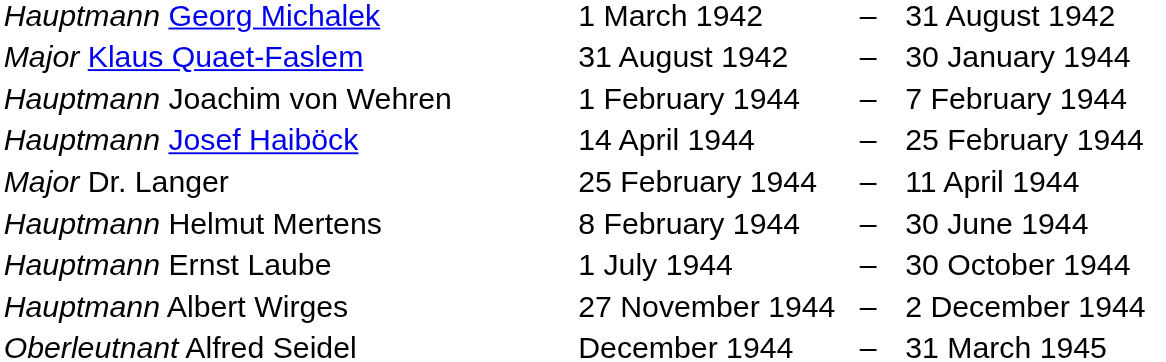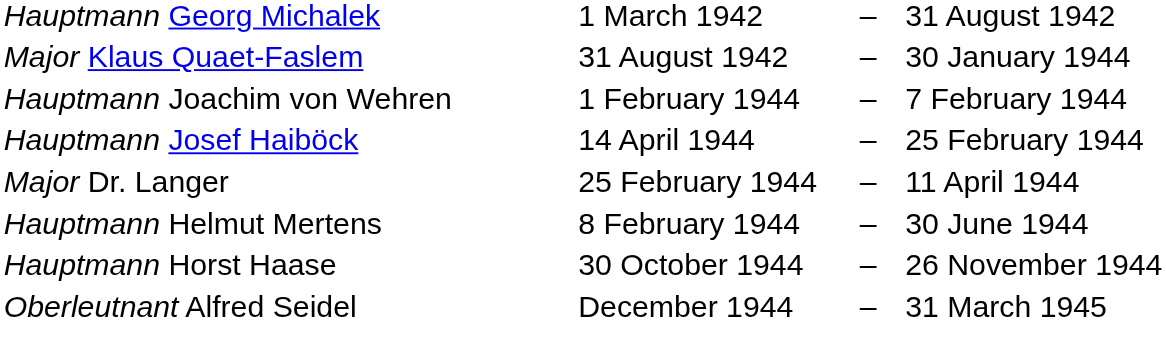- row: Hauptmann Ernst Laube | 1 July 1944 | – | 30 October 1944
+ row: Hauptmann Horst Haase | 30 October 1944 | – | 26 November 1944
- row: Hauptmann Albert Wirges | 27 November 1944 | – | 2 December 1944
